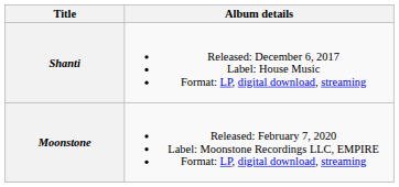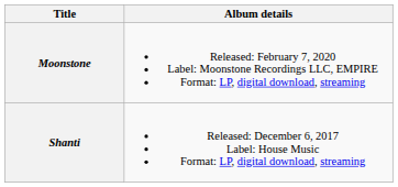rows swapped: Shanti <-> Moonstone
